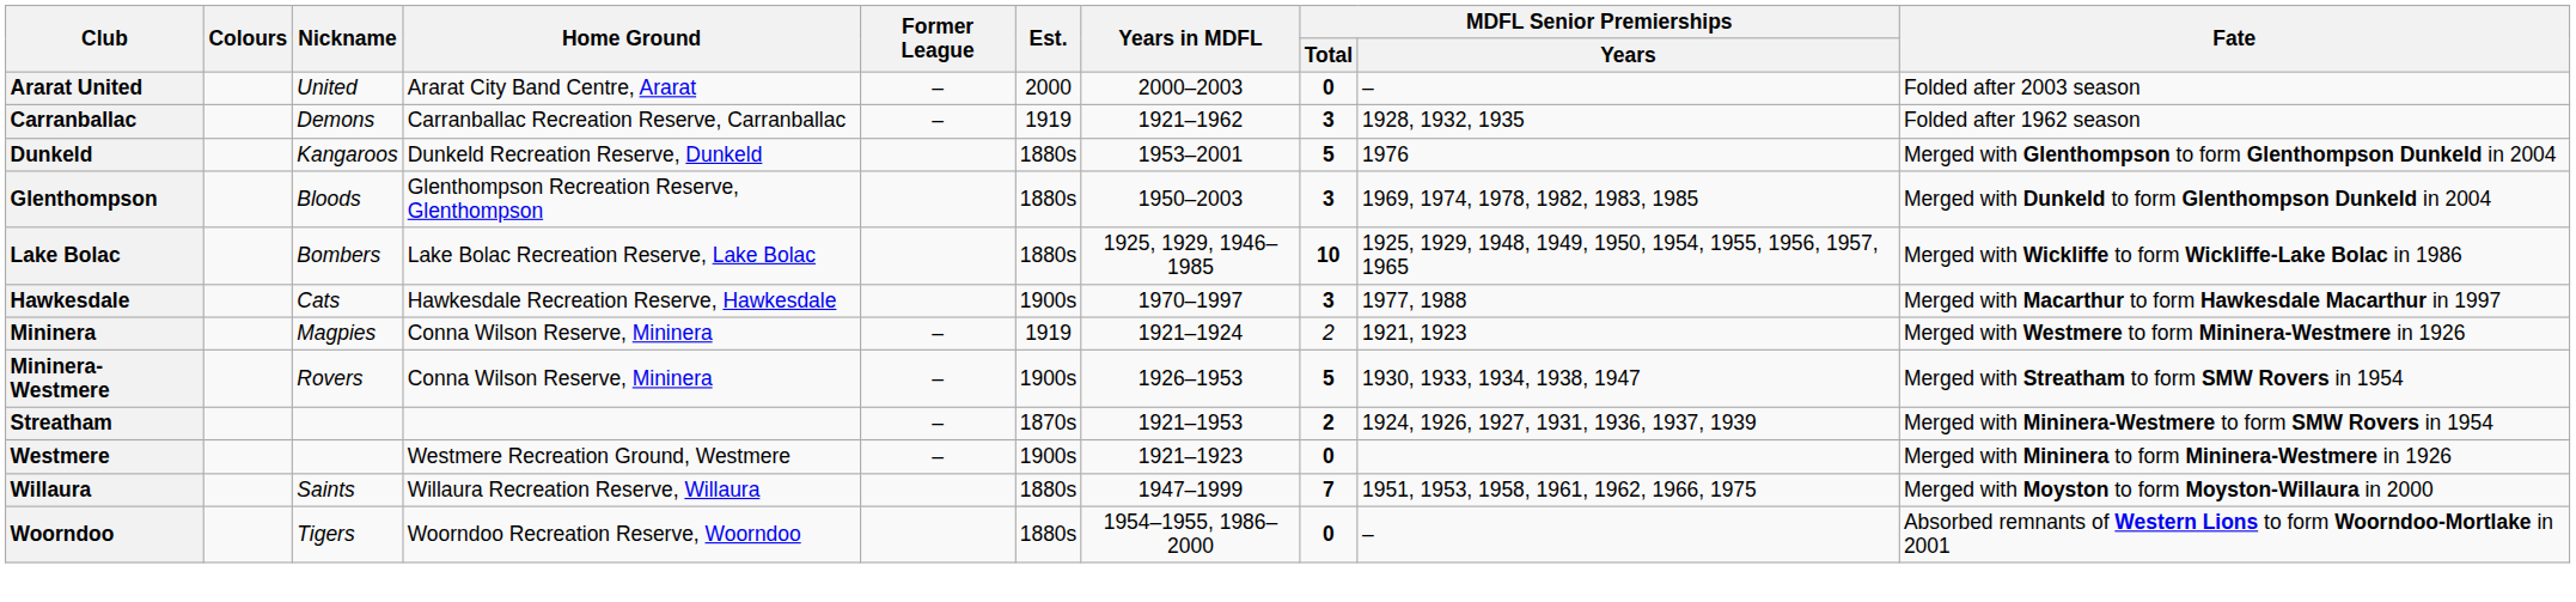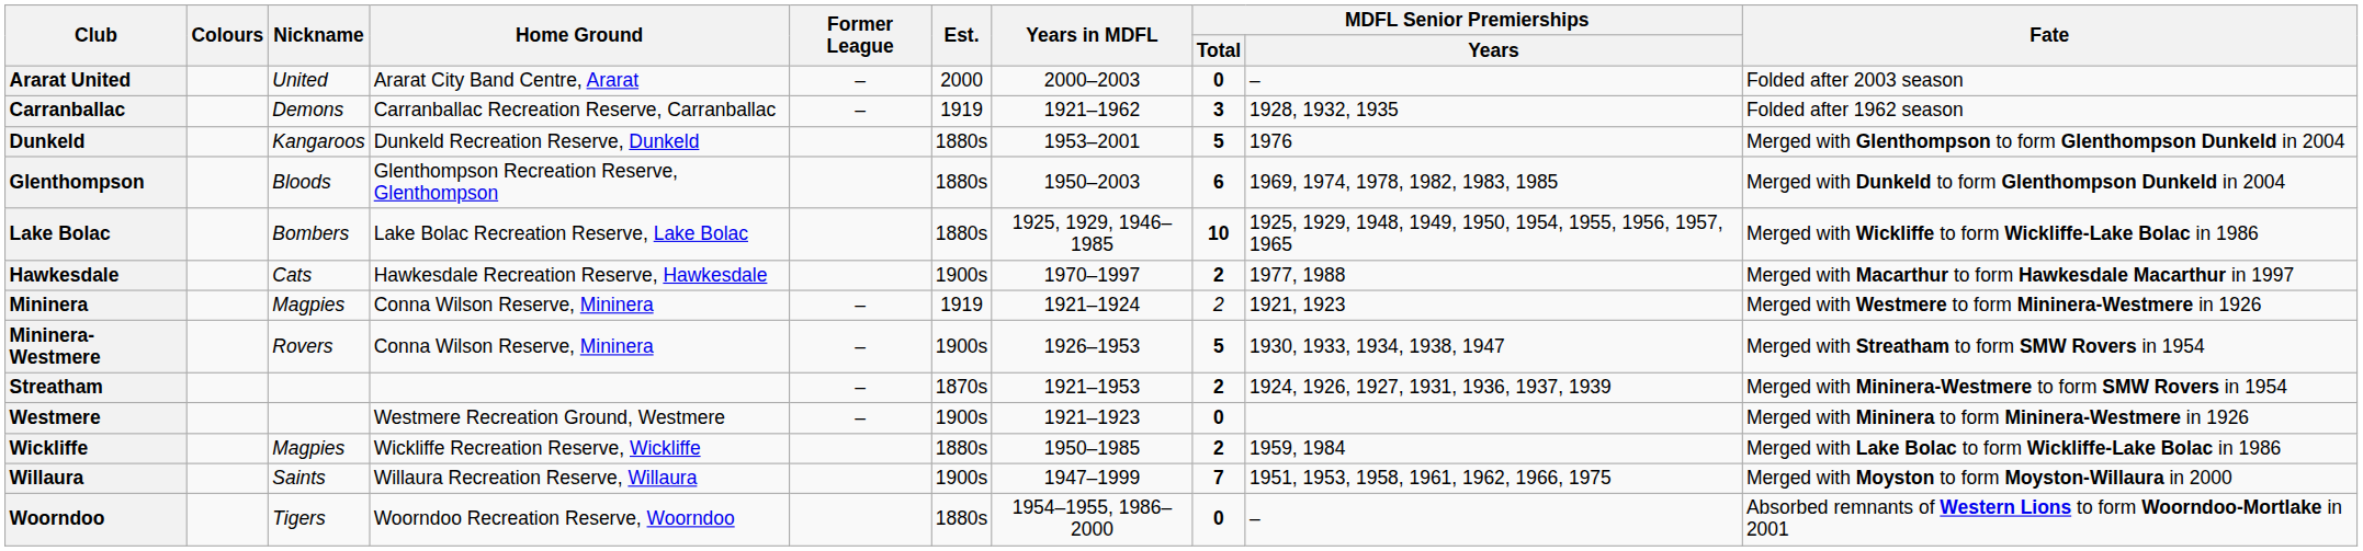Glenthompson | MDFL Senior Premierships / Total: 3 -> 6
Hawkesdale | MDFL Senior Premierships / Total: 3 -> 2
+ row: Wickliffe | Magpies | Wickliffe Recreation Reserve, Wickliffe | 1880s | 1950–1985 | 2 | 1959, 1984 | Merged with Lake Bolac to form Wickliffe-Lake Bolac in 1986
Willaura | Est.: 1880s -> 1900s
